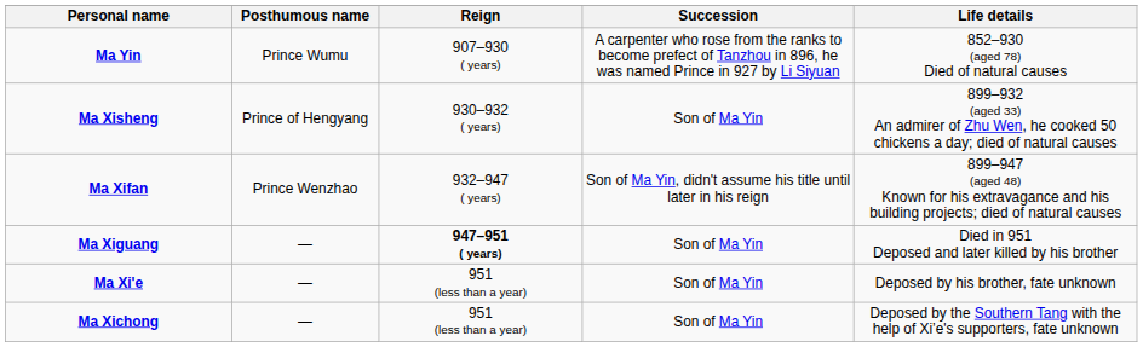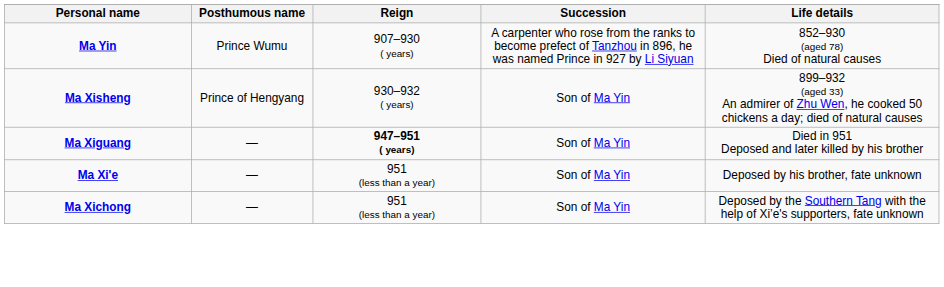- row: Ma Xifan | Prince Wenzhao | 932–947 ( years) | Son of Ma Yin, didn't assume his title until later in his reign | 899–947 (aged 48) Known for his extravagance and his building projects; died of natural causes
